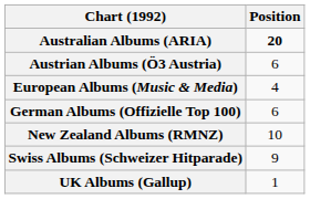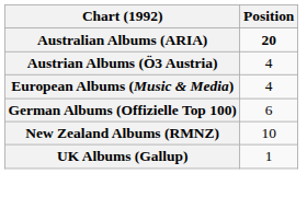Austrian Albums (Ö3 Austria) | Position: 6 -> 4
- row: Swiss Albums (Schweizer Hitparade) | 9
